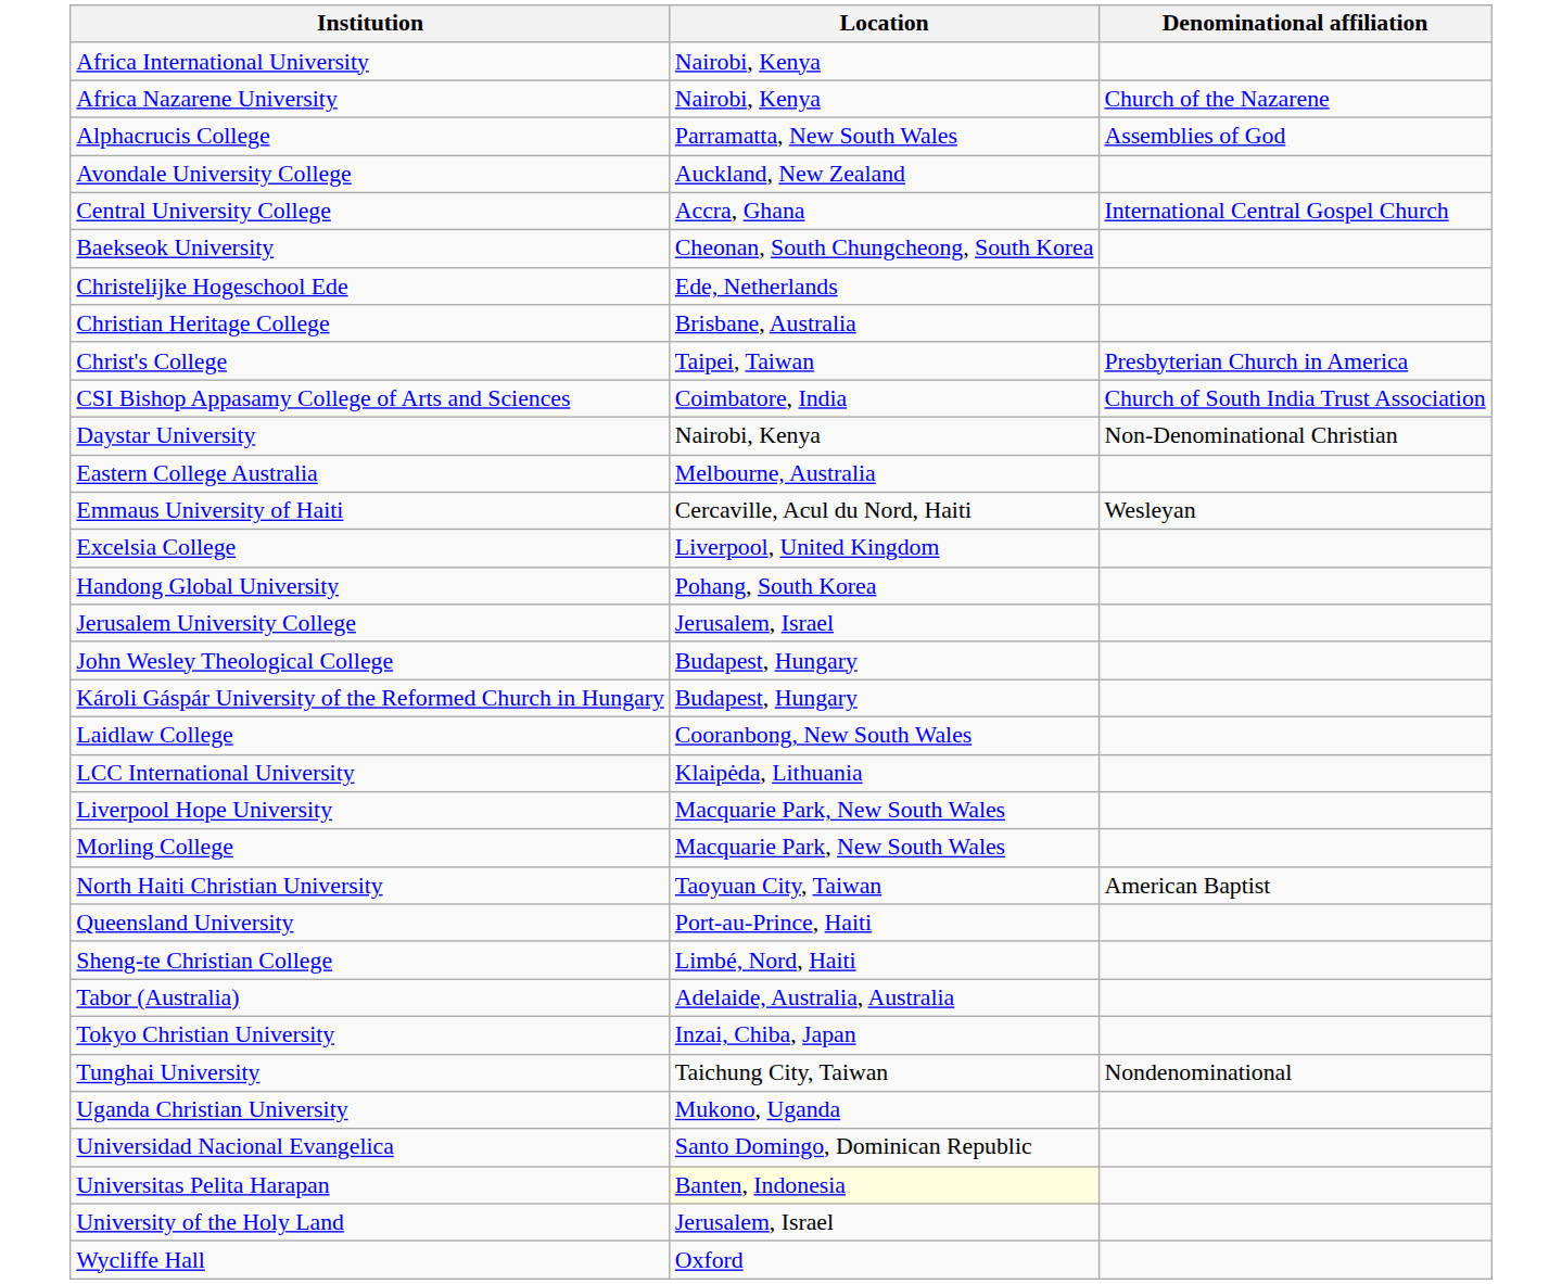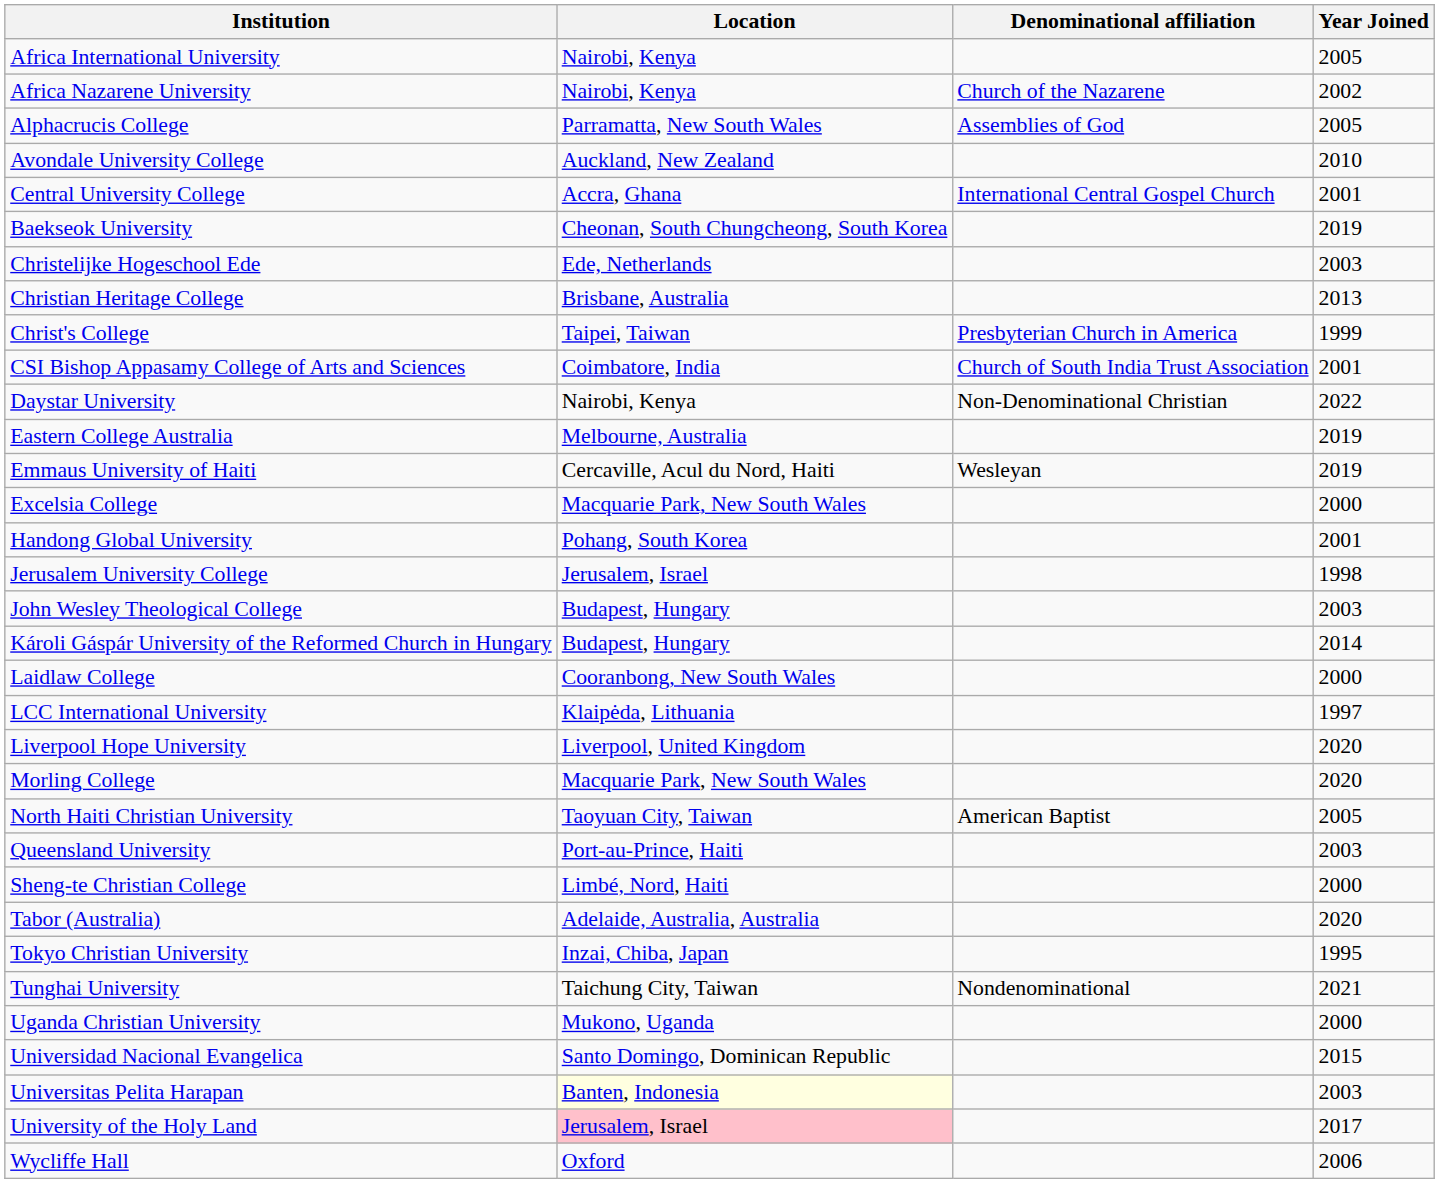+ column: Year Joined | 2005 | 2002 | 2005 | 2010 | 2001 | 2019 | 2003 | 2013 | 1999 | 2001 | 2022 | 2019 | 2019 | 2000 | 2001 | 1998 | 2003 | 2014 | 2000 | 1997 | 2020 | 2020 | 2005 | 2003 | 2000 | 2020 | 1995 | 2021 | 2000 | 2015 | 2003 | 2017 | 2006
Excelsia College | Location: Liverpool, United Kingdom -> Macquarie Park, New South Wales
Liverpool Hope University | Location: Macquarie Park, New South Wales -> Liverpool, United Kingdom
University of the Holy Land | Location: no background -> pink background
